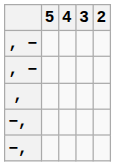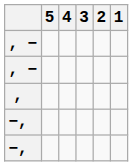+ column: 1
